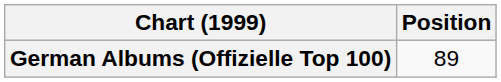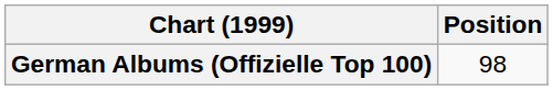German Albums (Offizielle Top 100) | Position: 89 -> 98
